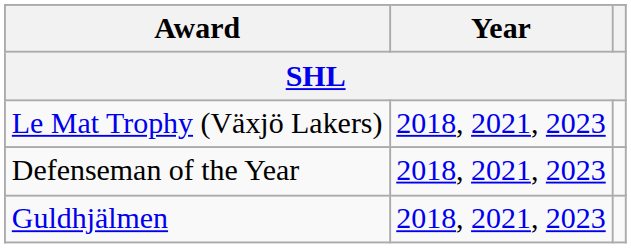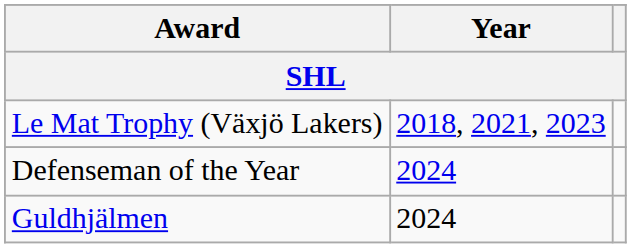Defenseman of the Year | Year: 2018, 2021, 2023 -> 2024
Guldhjälmen | Year: 2018, 2021, 2023 -> 2024
